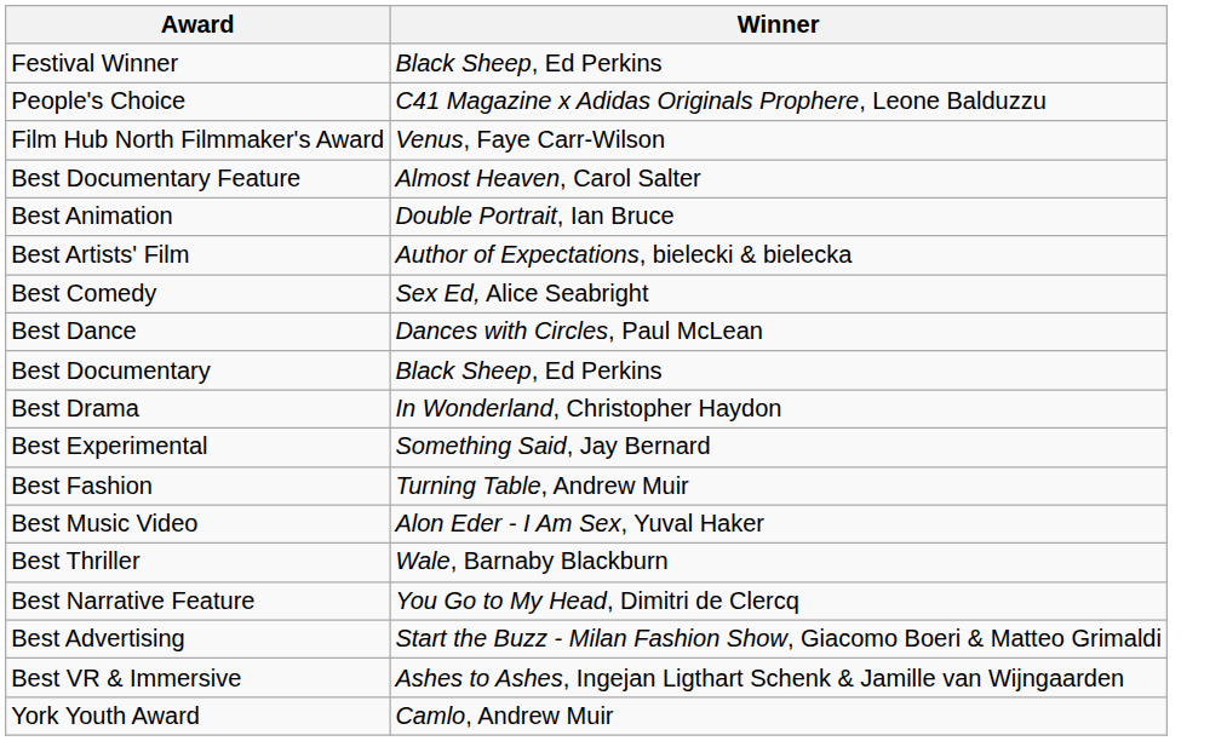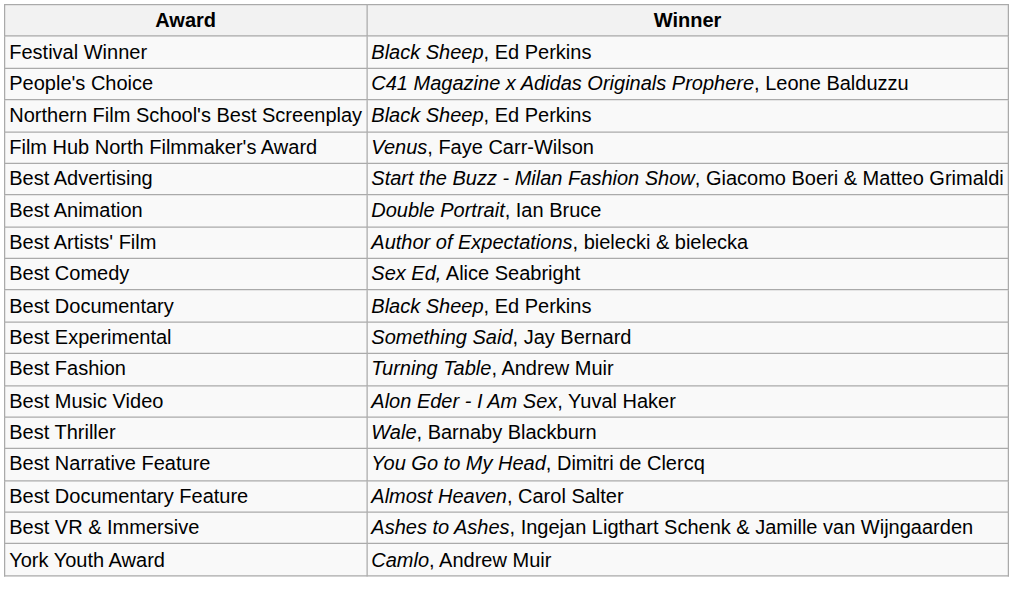+ row: Northern Film School's Best Screenplay | Black Sheep, Ed Perkins
rows swapped: Best Advertising <-> Best Documentary Feature
- row: Best Dance | Dances with Circles, Paul McLean
- row: Best Drama | In Wonderland, Christopher Haydon
